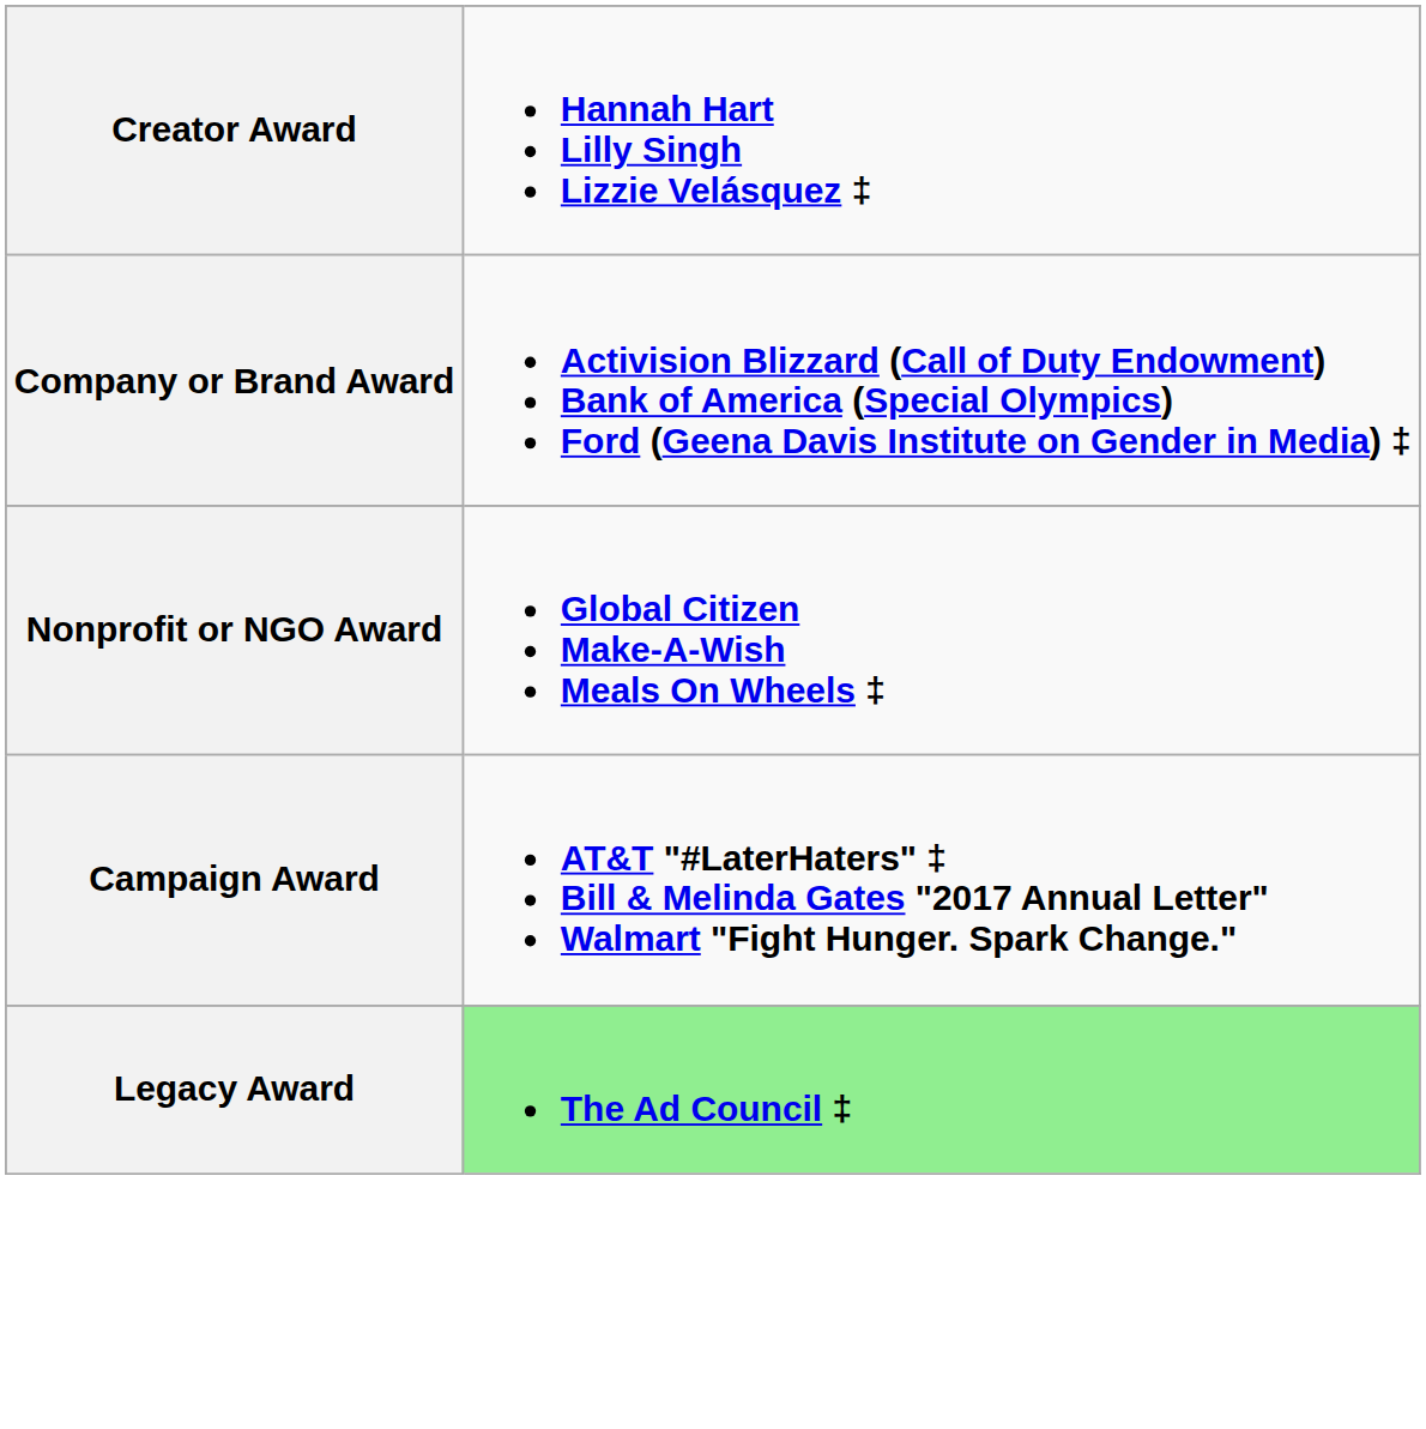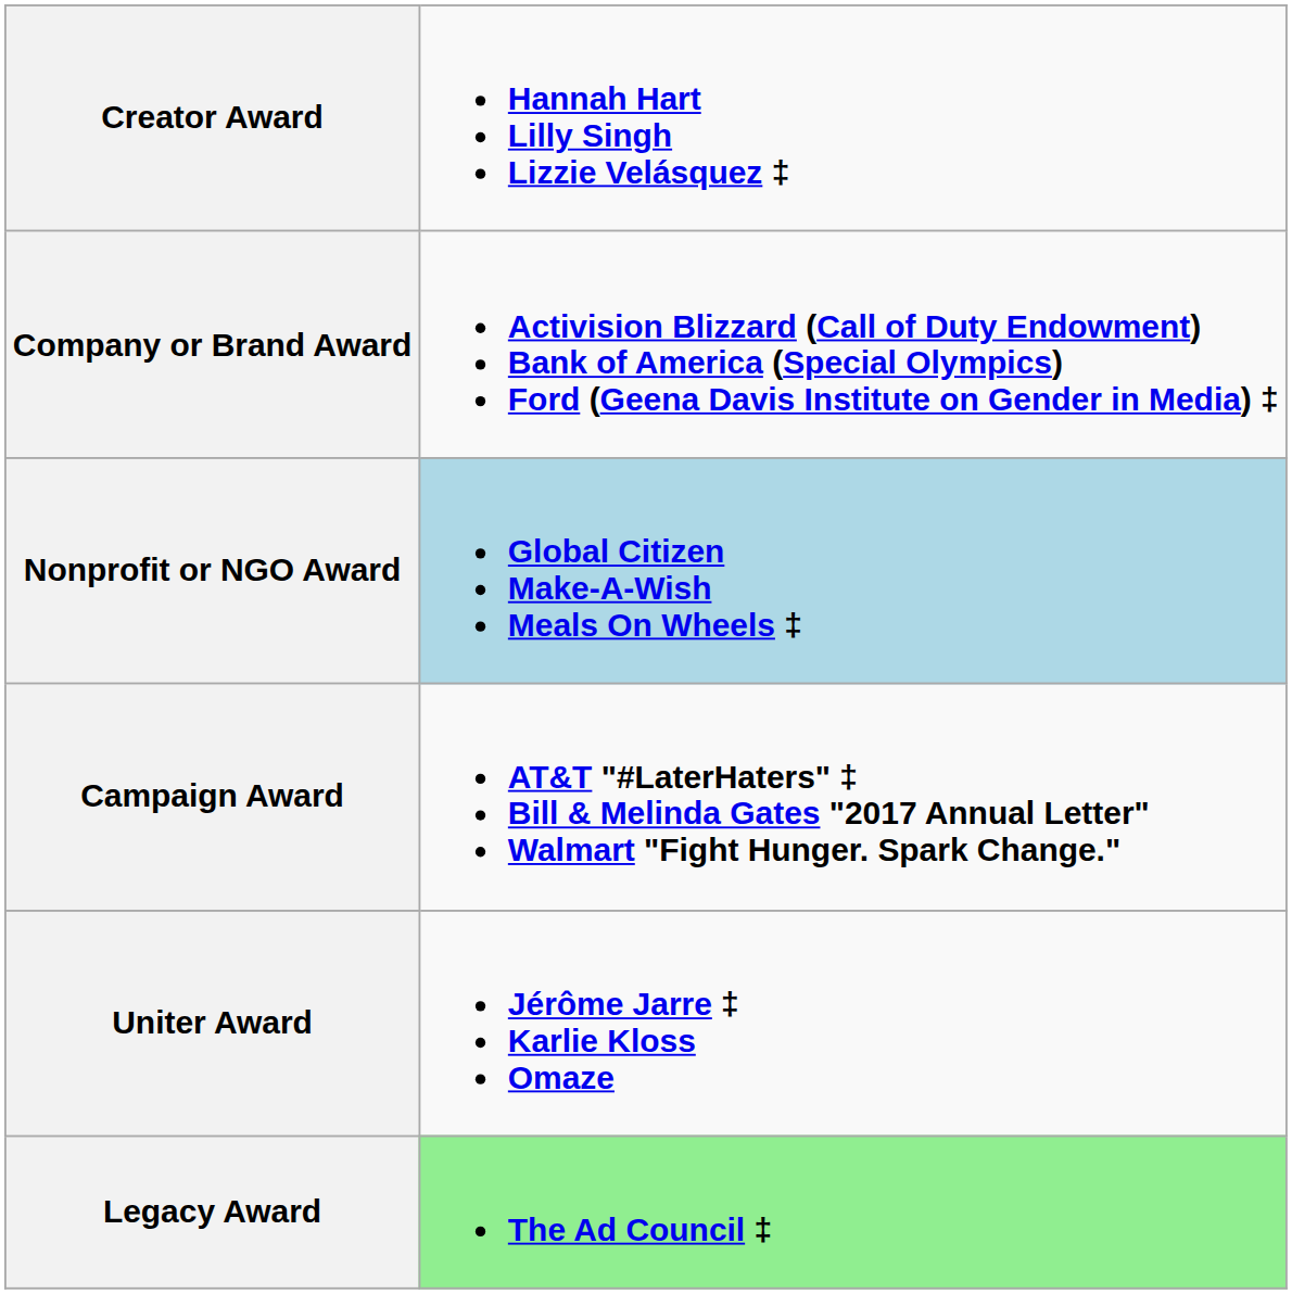Nonprofit or NGO Award | column 2: no background -> lightblue background
+ row: Uniter Award | Jérôme Jarre ‡ Karlie Kloss Omaze
